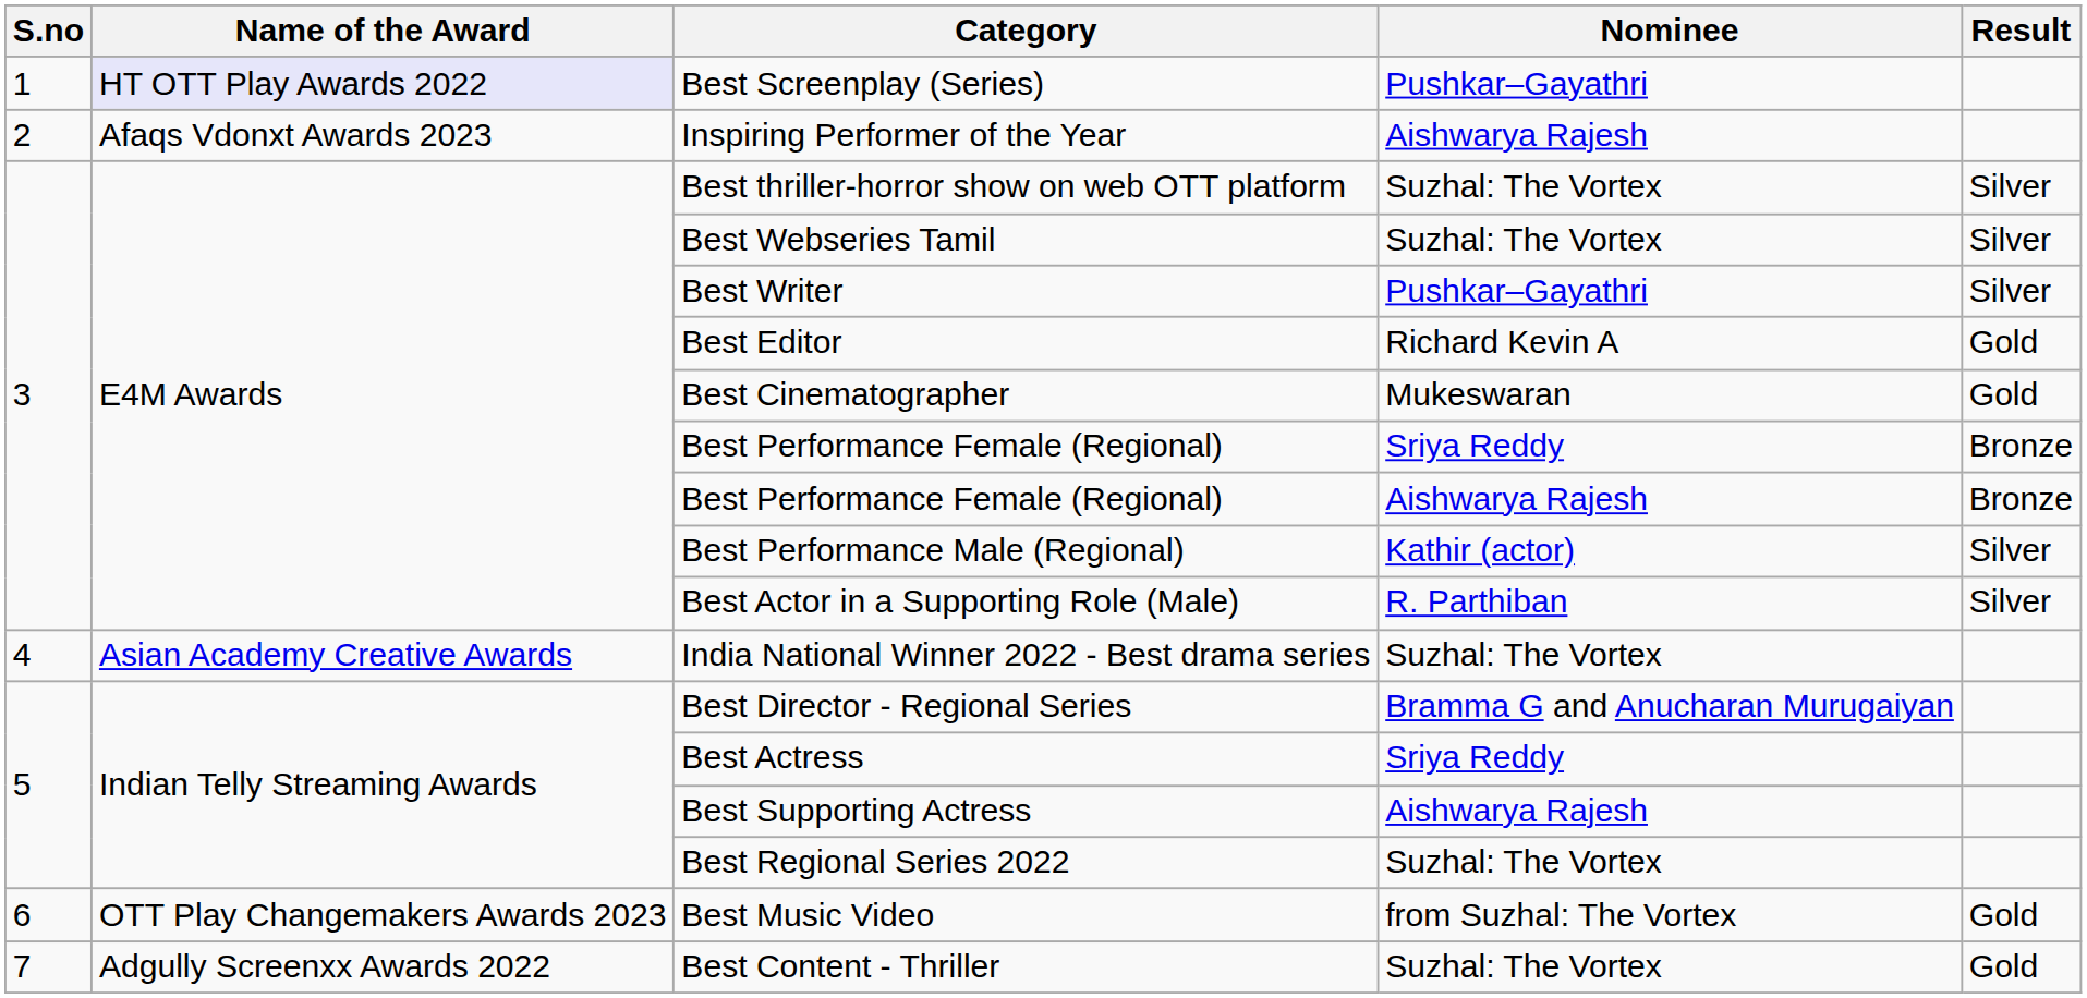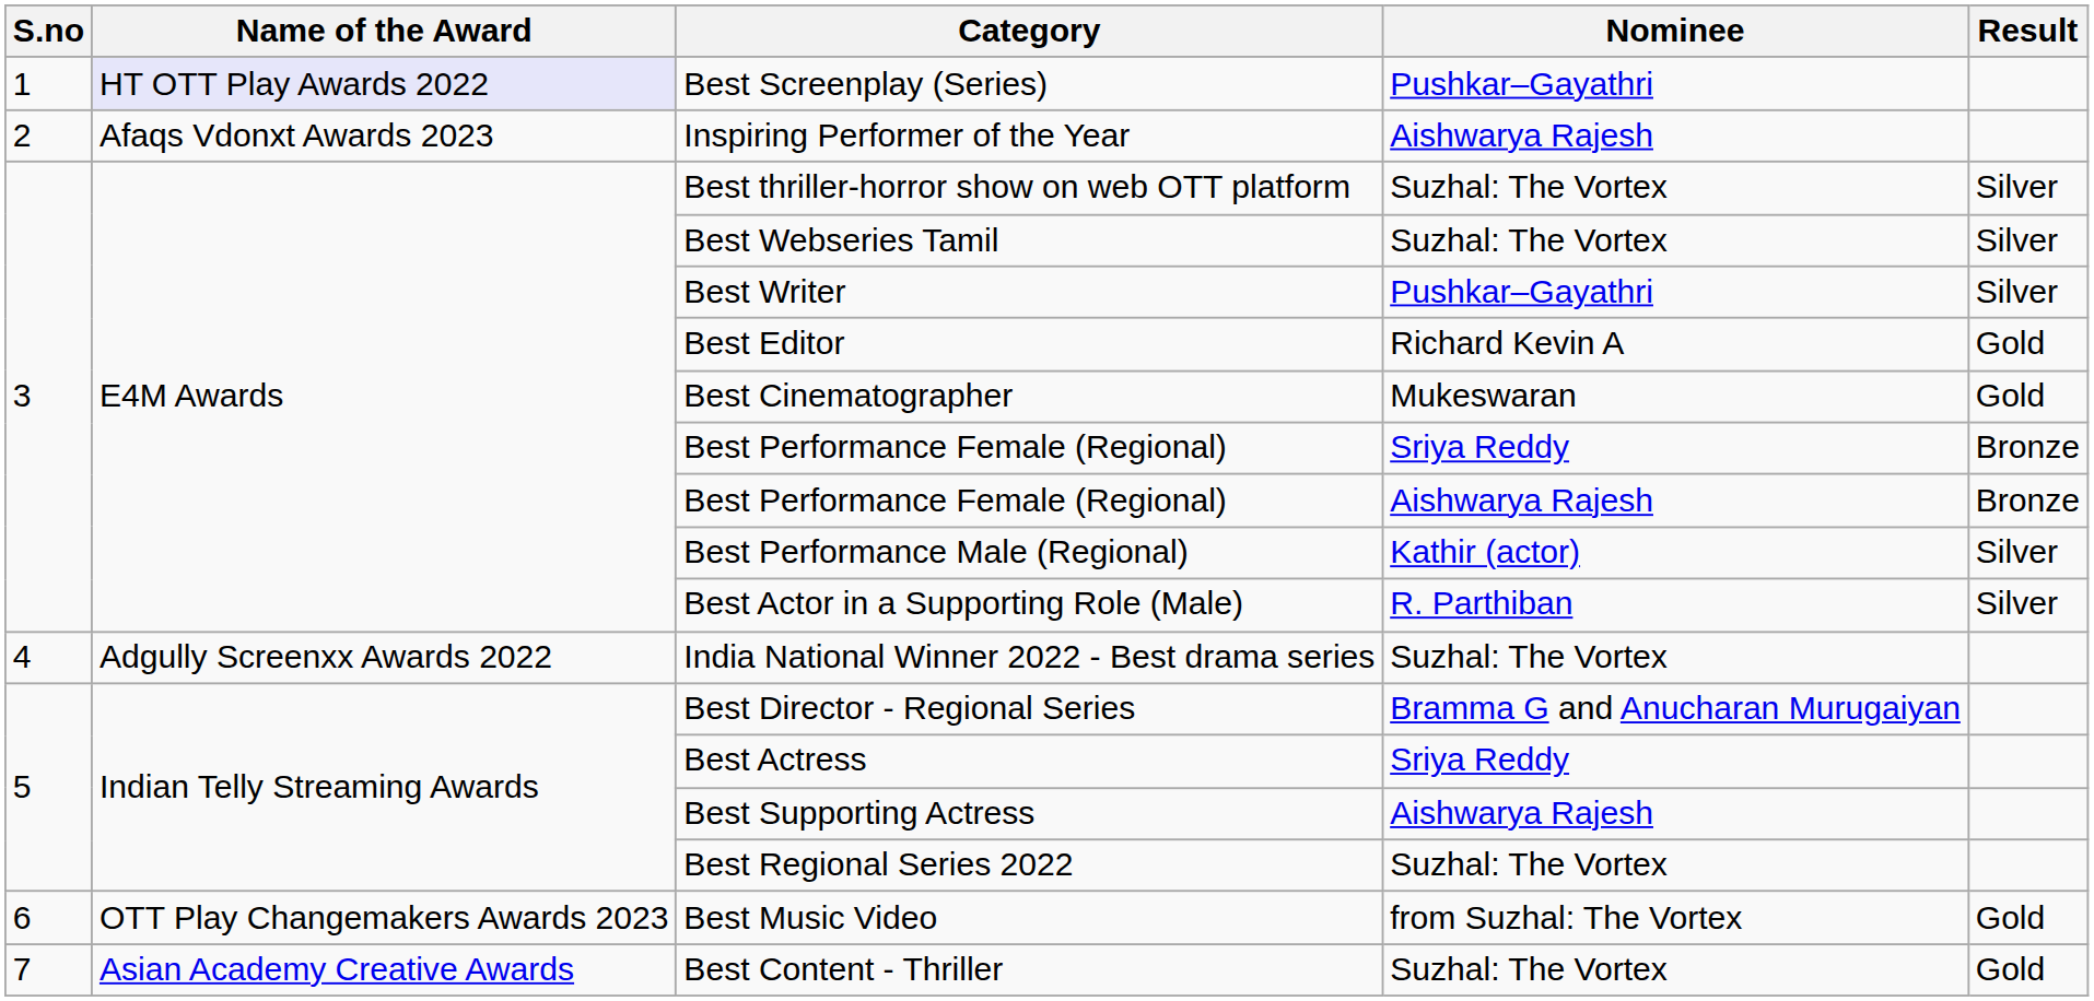India National Winner 2022 - Best drama series | Name of the Award: Asian Academy Creative Awards -> Adgully Screenxx Awards 2022
Best Content - Thriller | Name of the Award: Adgully Screenxx Awards 2022 -> Asian Academy Creative Awards
